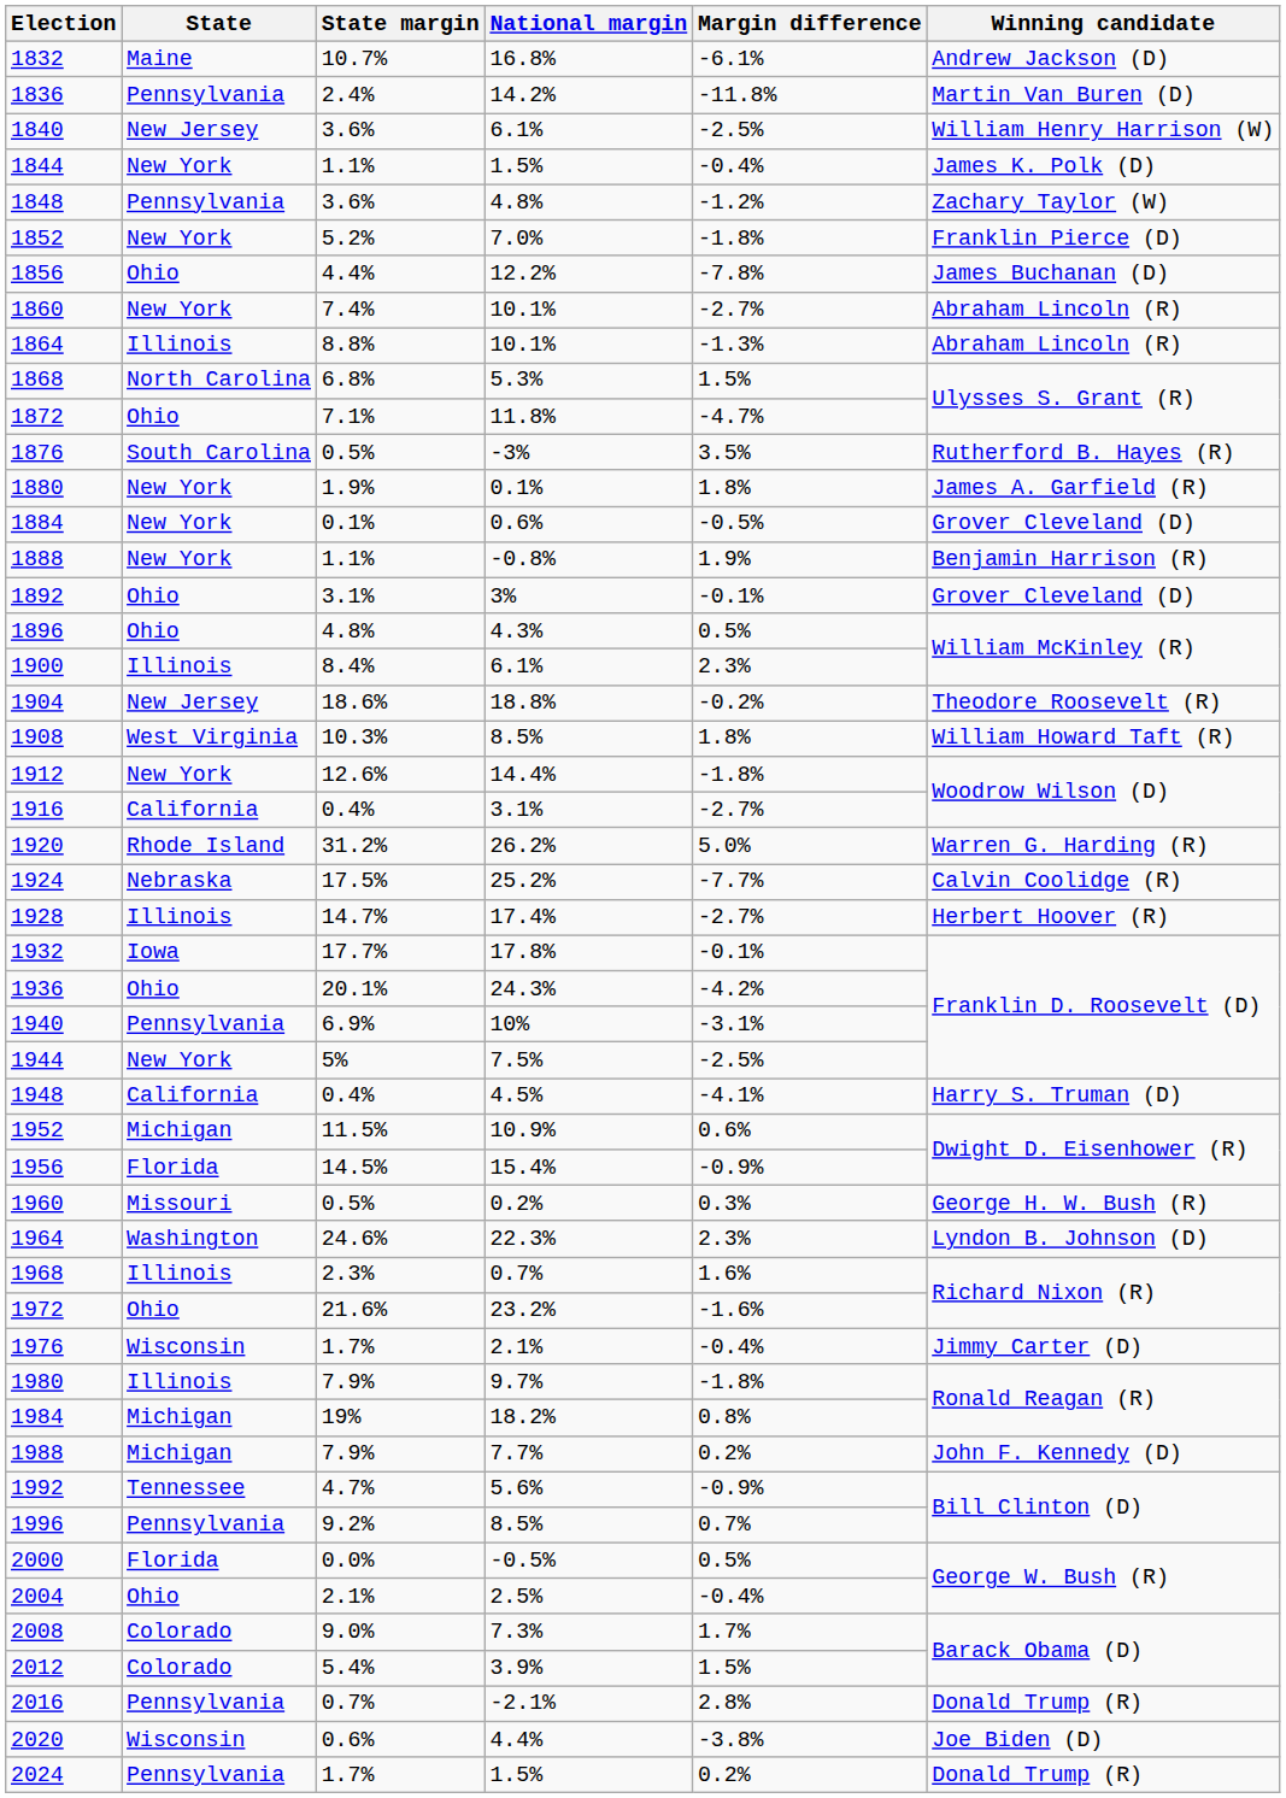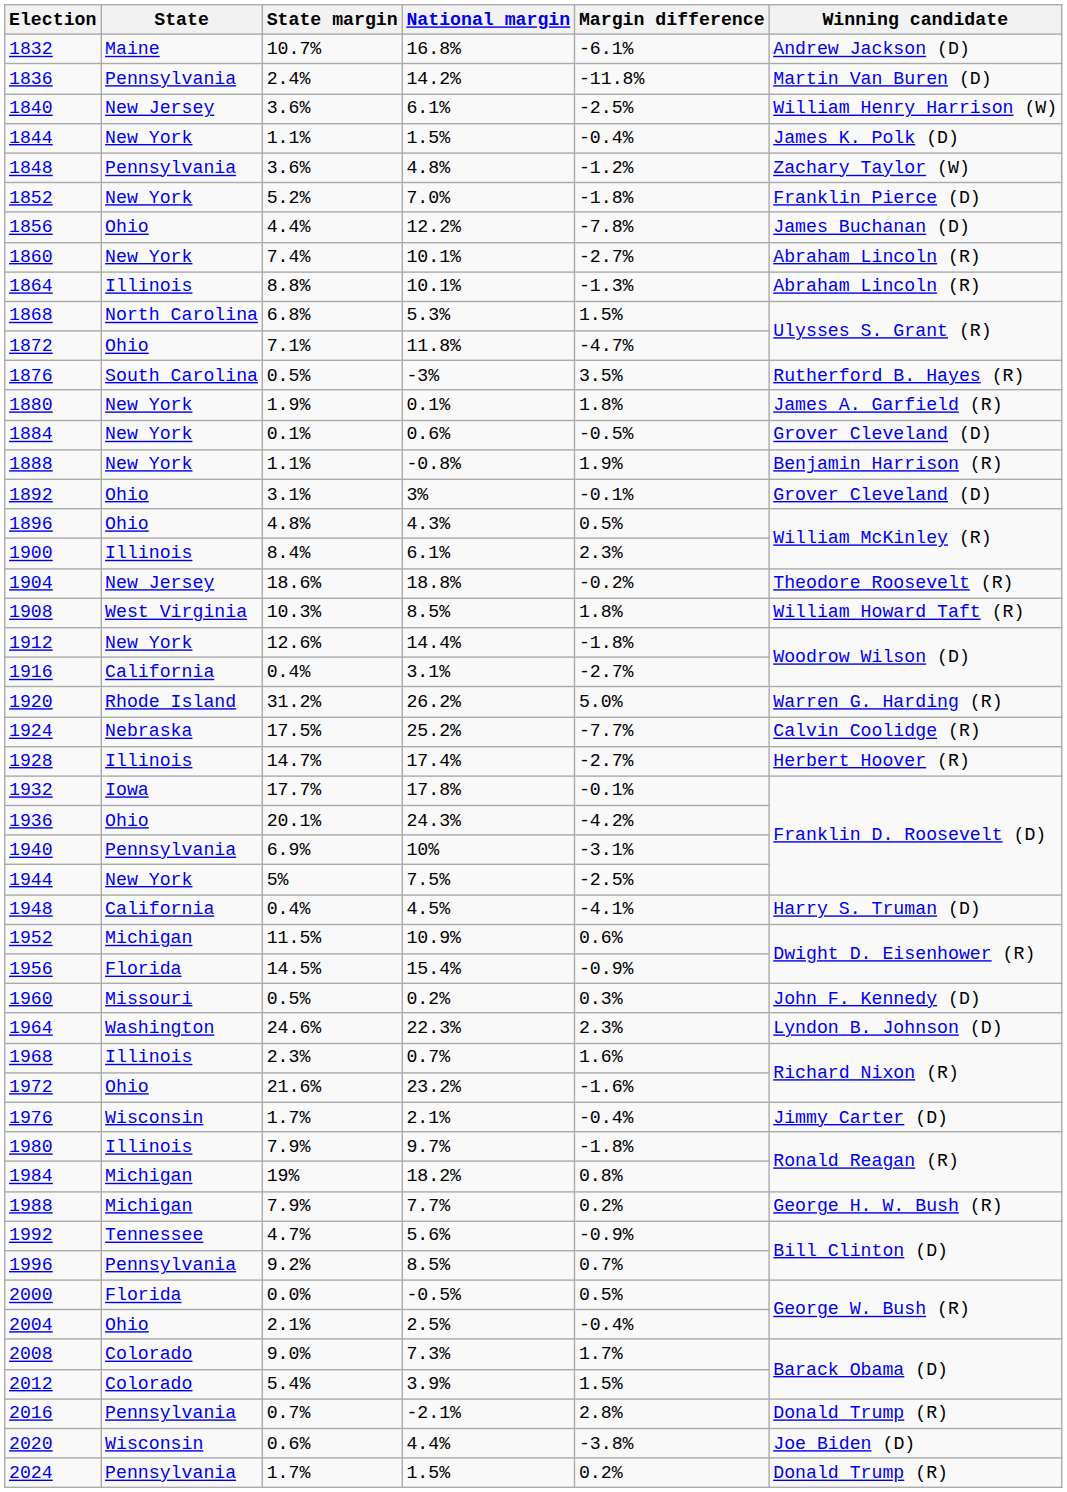1960 | Winning candidate: George H. W. Bush (R) -> John F. Kennedy (D)
1988 | Winning candidate: John F. Kennedy (D) -> George H. W. Bush (R)
